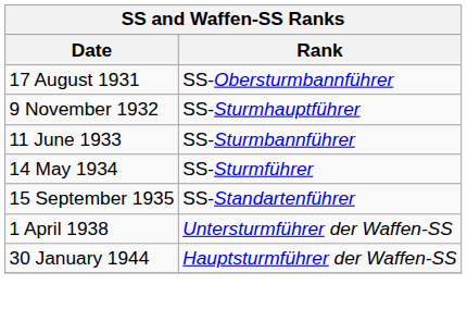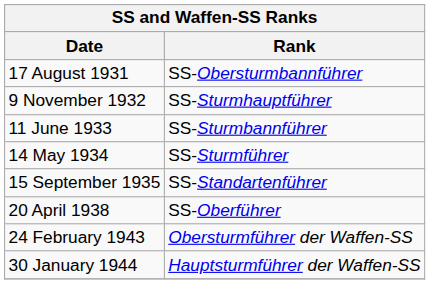- row: 1 April 1938 | Untersturmführer der Waffen-SS
+ row: 20 April 1938 | SS-Oberführer
+ row: 24 February 1943 | Obersturmführer der Waffen-SS
